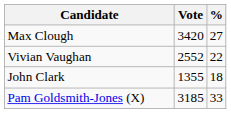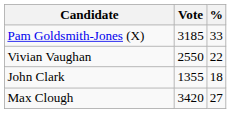rows swapped: Pam Goldsmith-Jones (X) <-> Max Clough
Vivian Vaughan | Vote: 2552 -> 2550
